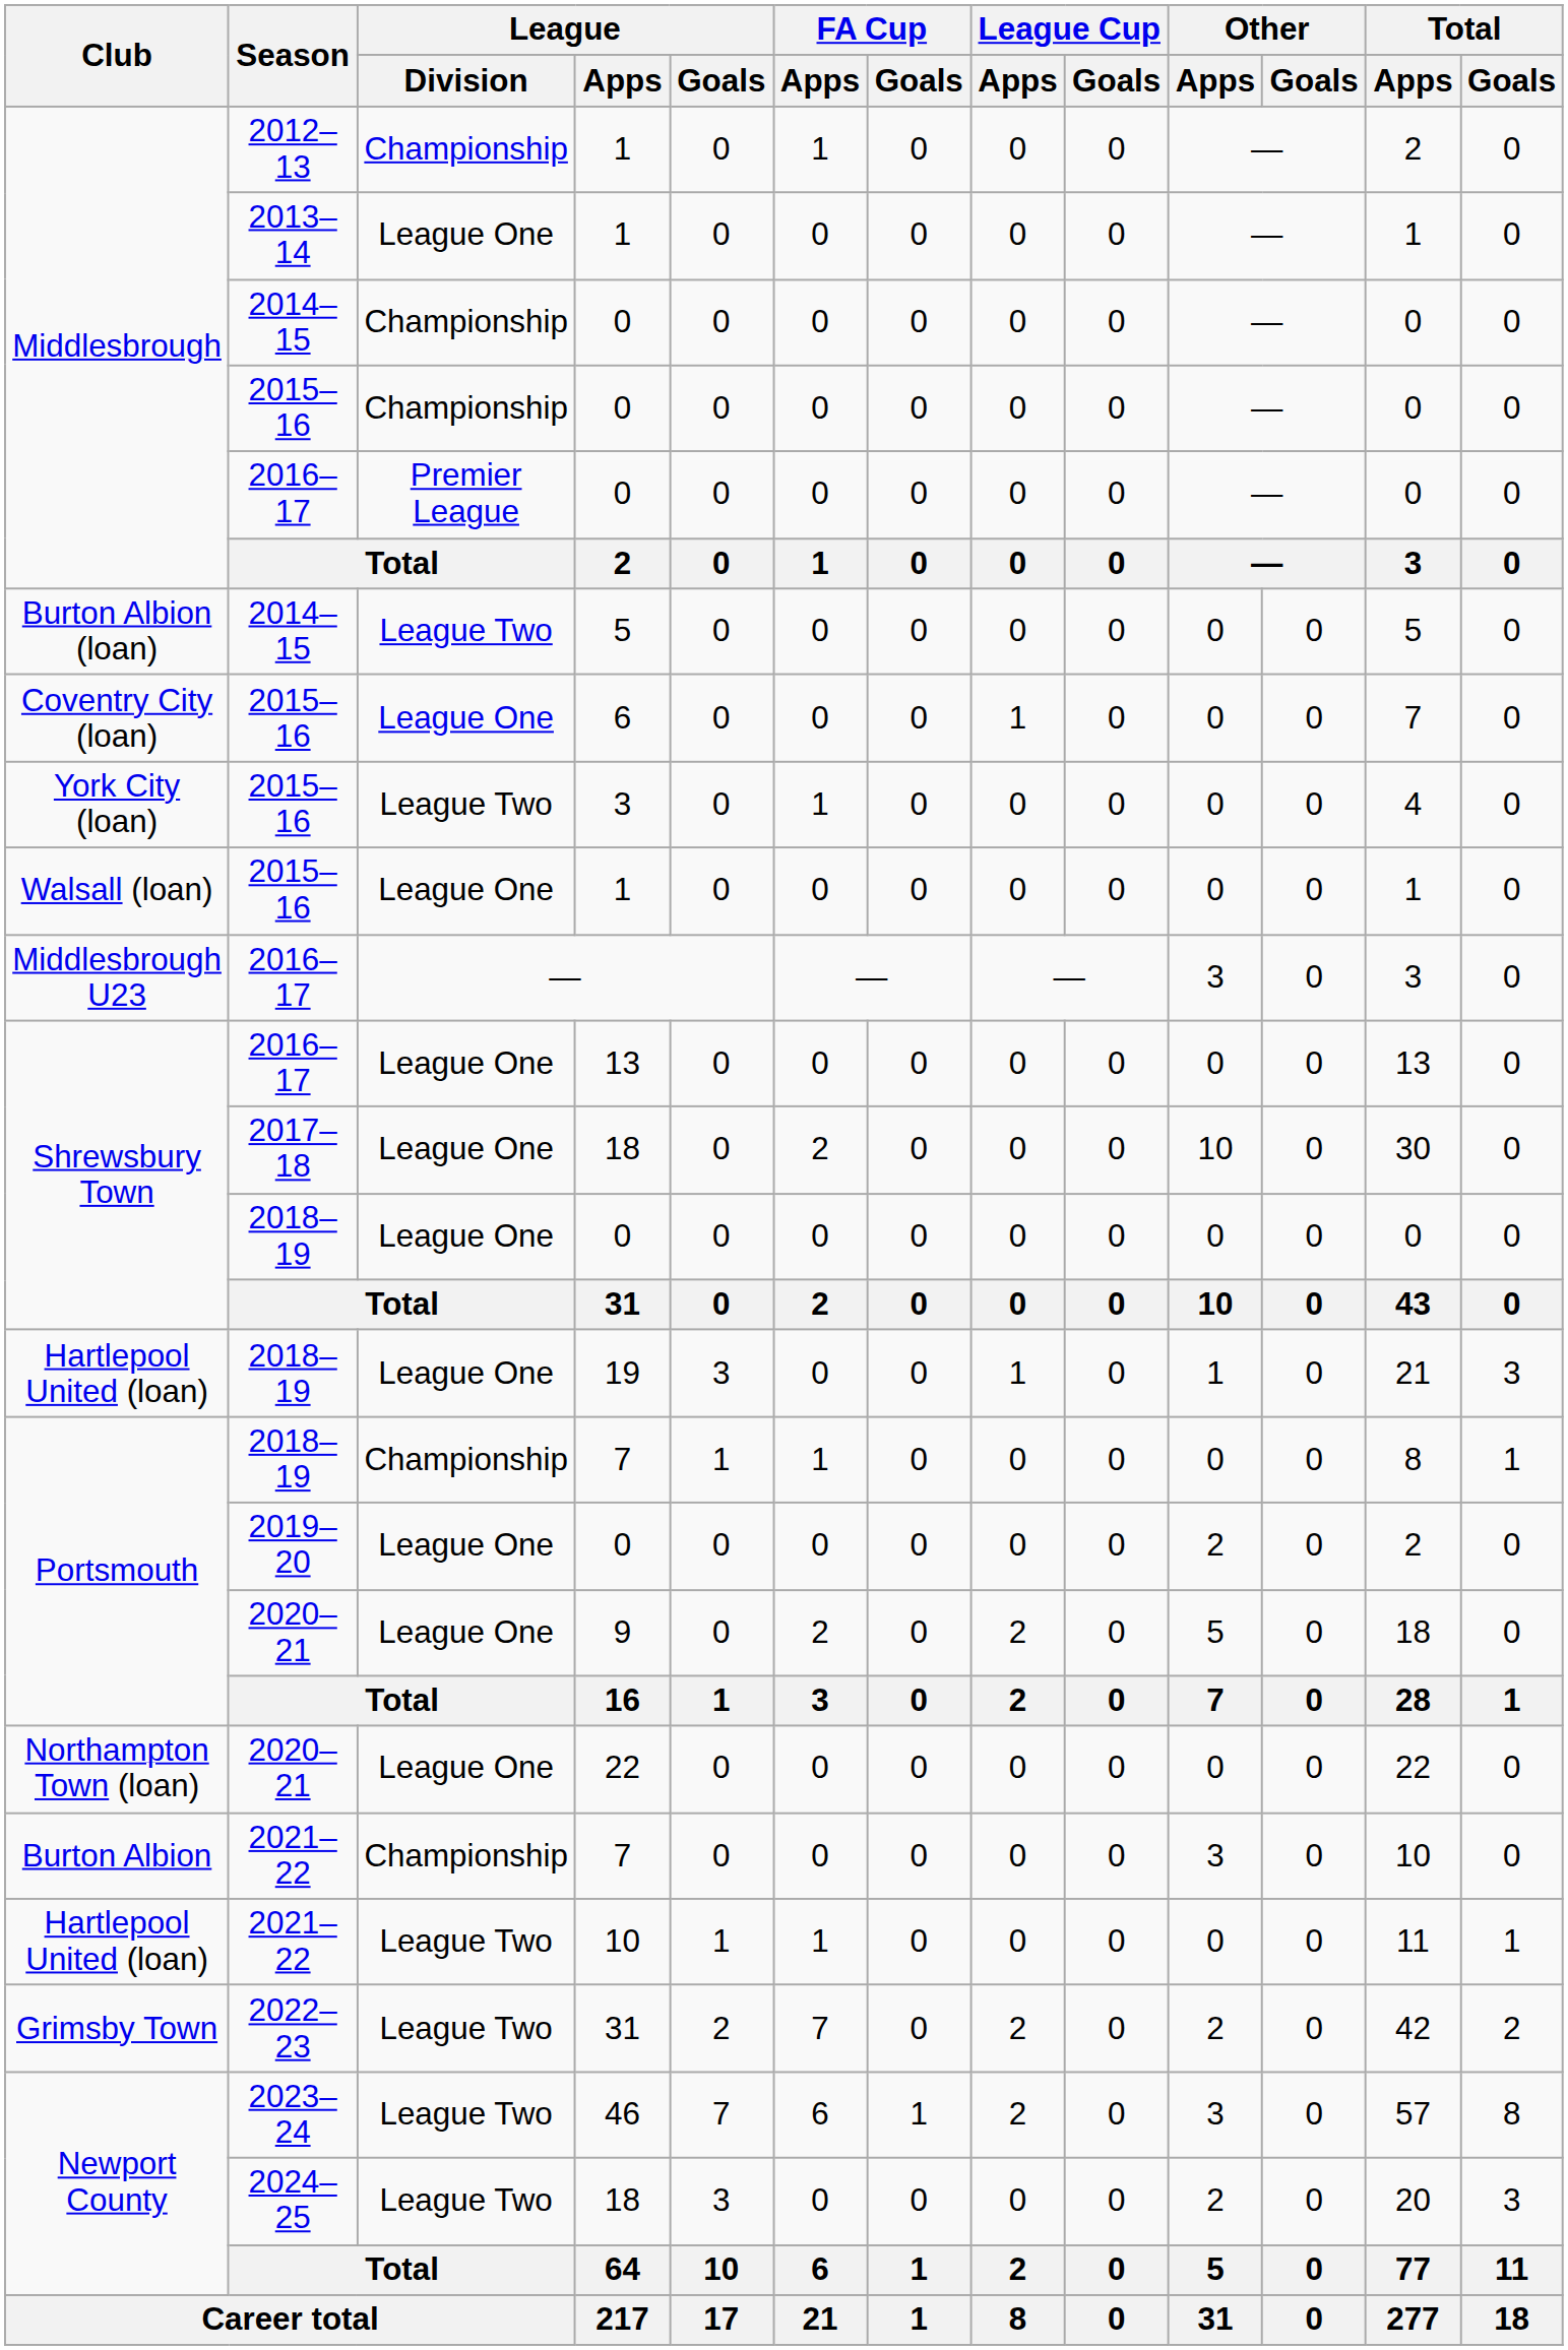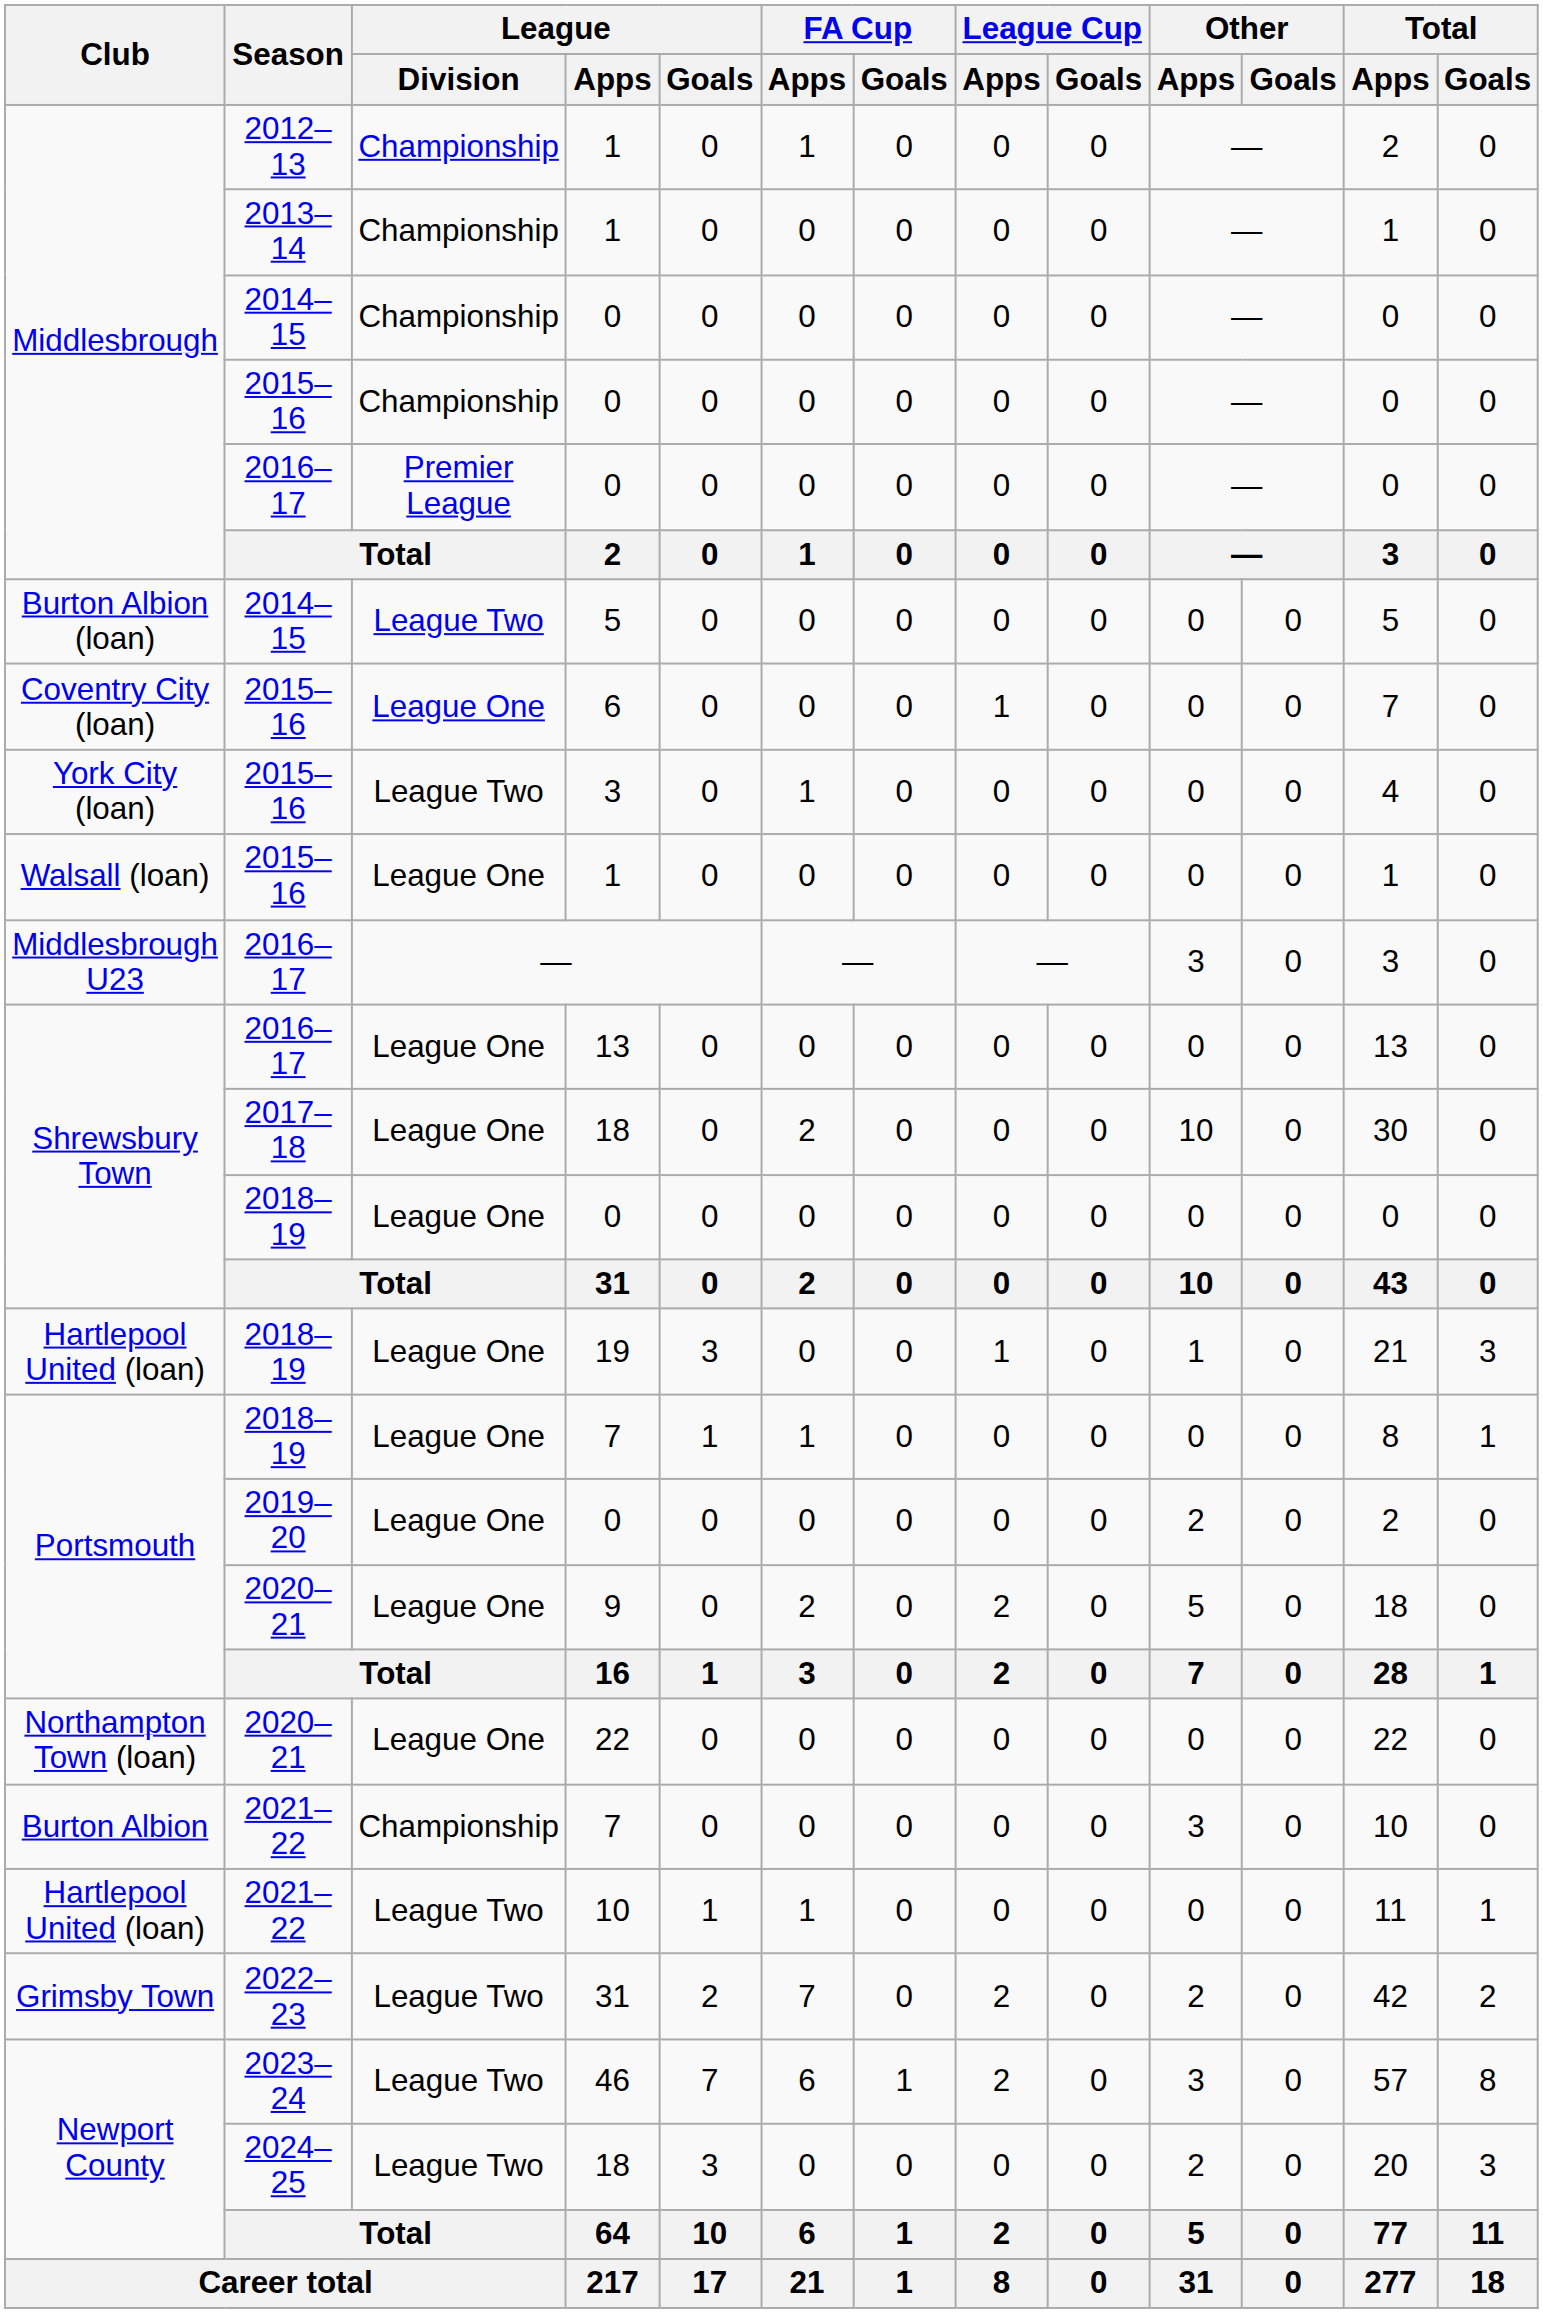2013–14 / 1 | League / Division: League One -> Championship
2018–19 / 7 | League / Division: Championship -> League One
